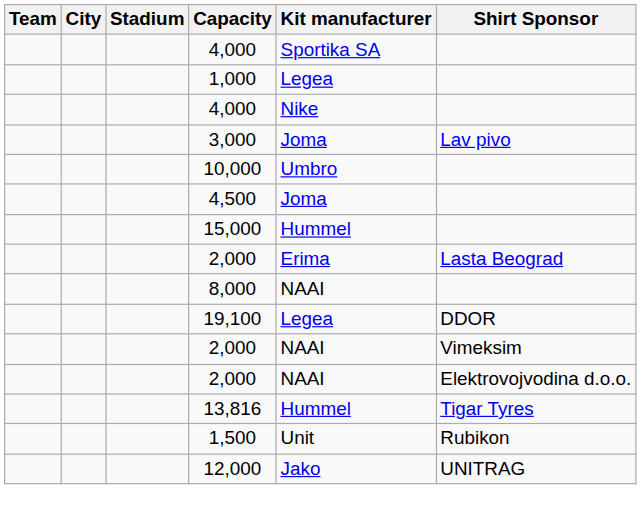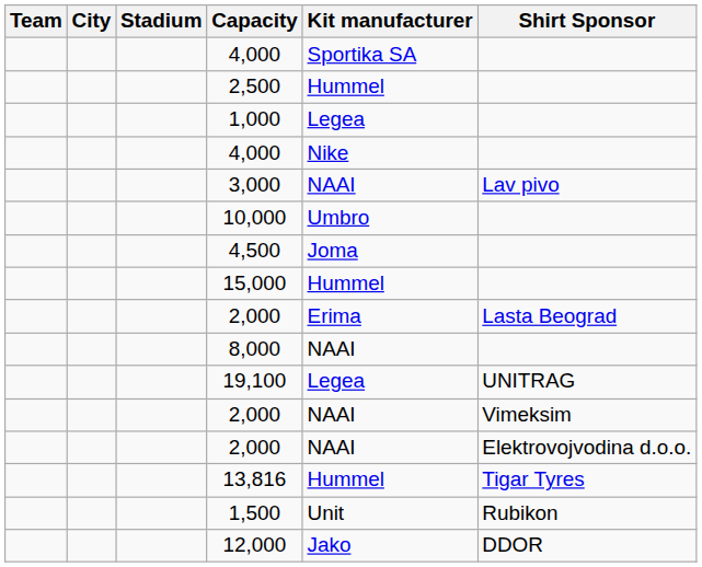+ row: 2,500 | Hummel
3,000 | Kit manufacturer: Joma -> NAAI
19,100 | Shirt Sponsor: DDOR -> UNITRAG
12,000 | Shirt Sponsor: UNITRAG -> DDOR
